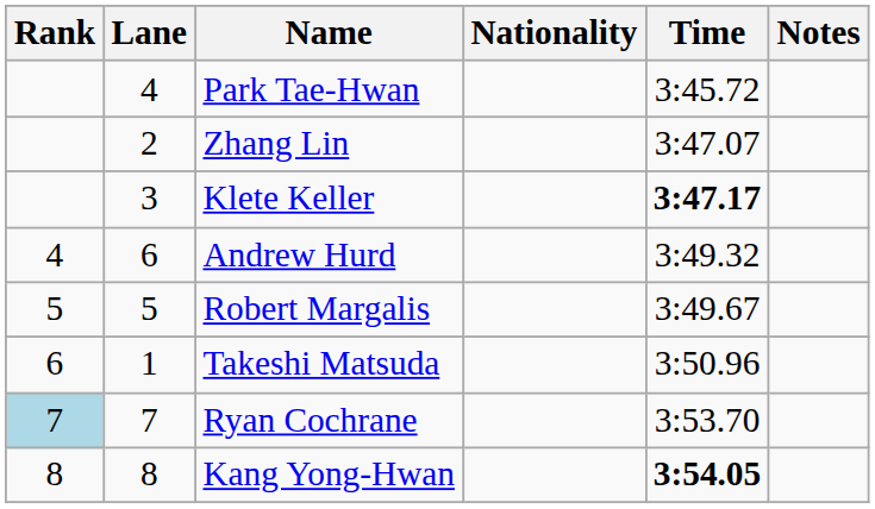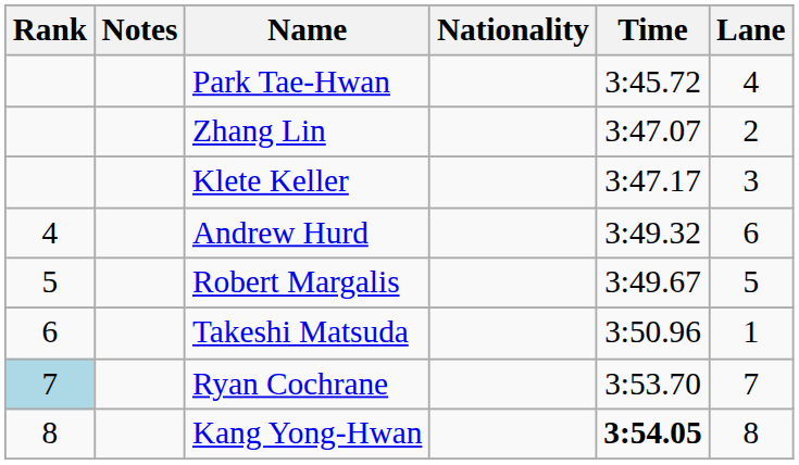columns swapped: Lane <-> Notes
Klete Keller | Time: bold -> normal
